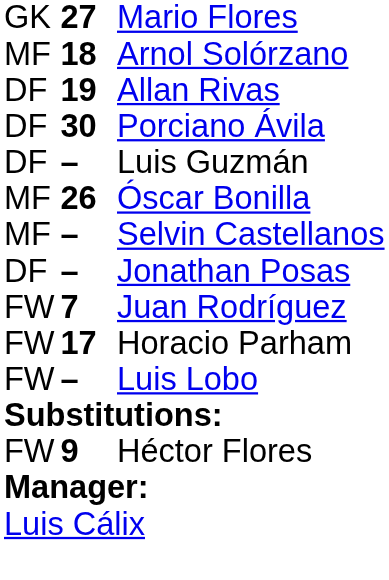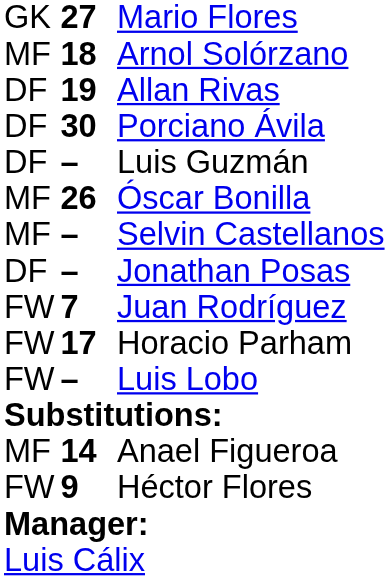+ row: MF | 14 | Anael Figueroa
